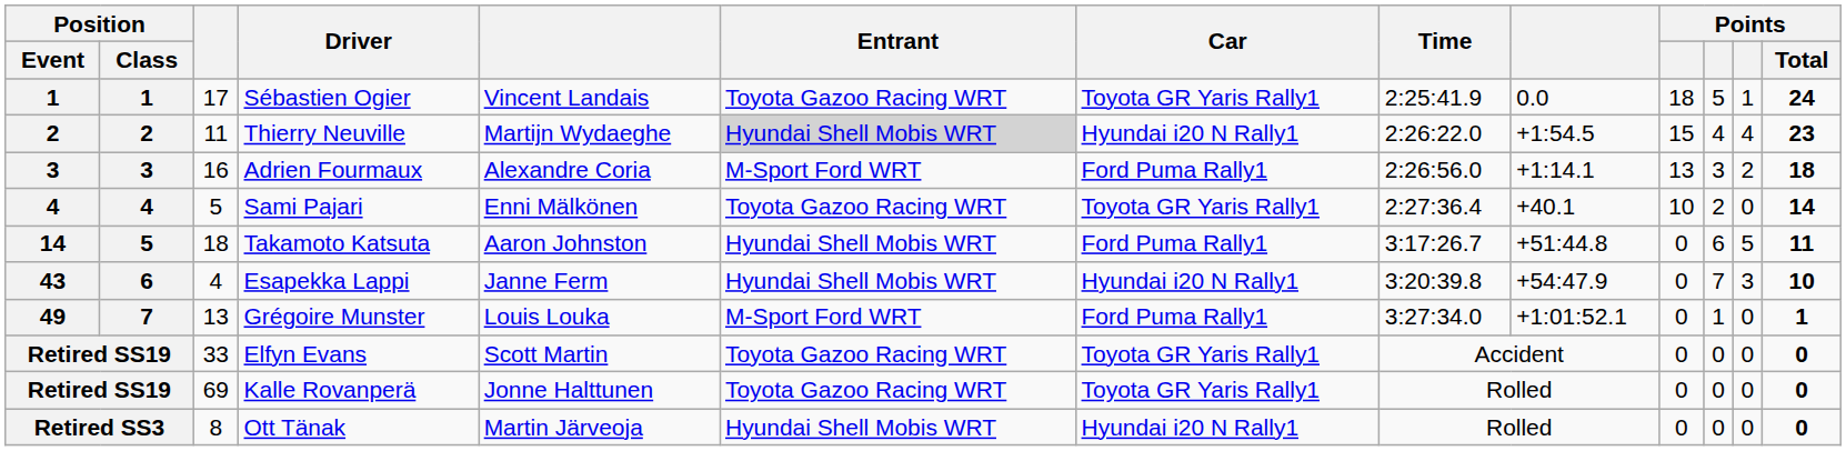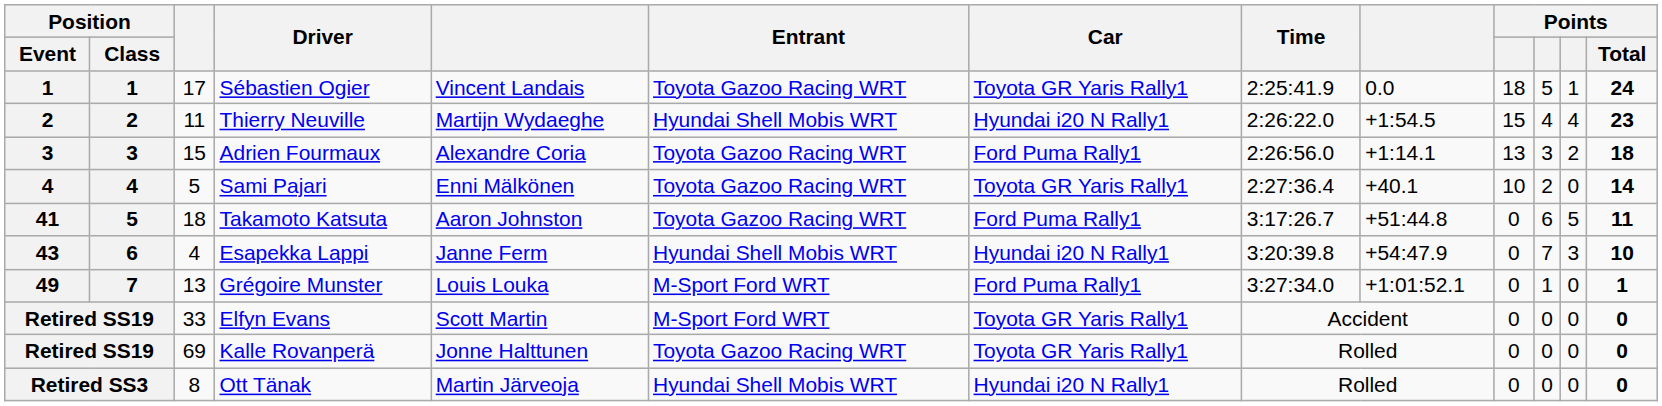Thierry Neuville | Entrant: lightgrey background -> no background
Adrien Fourmaux | column 3: 16 -> 15
Adrien Fourmaux | Entrant: M-Sport Ford WRT -> Toyota Gazoo Racing WRT
Takamoto Katsuta | Position / Event: 14 -> 41
Takamoto Katsuta | Entrant: Hyundai Shell Mobis WRT -> Toyota Gazoo Racing WRT
Elfyn Evans | Entrant: Toyota Gazoo Racing WRT -> M-Sport Ford WRT
